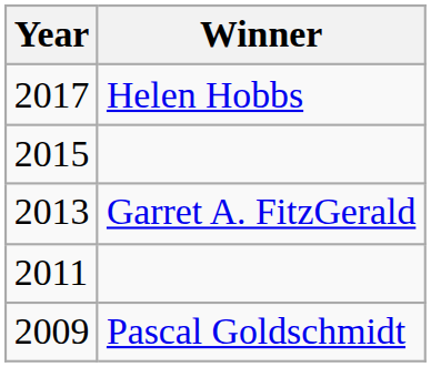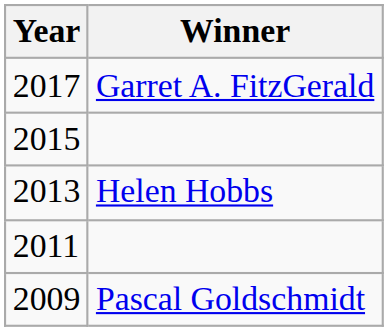2017 | Winner: Helen Hobbs -> Garret A. FitzGerald
2013 | Winner: Garret A. FitzGerald -> Helen Hobbs
